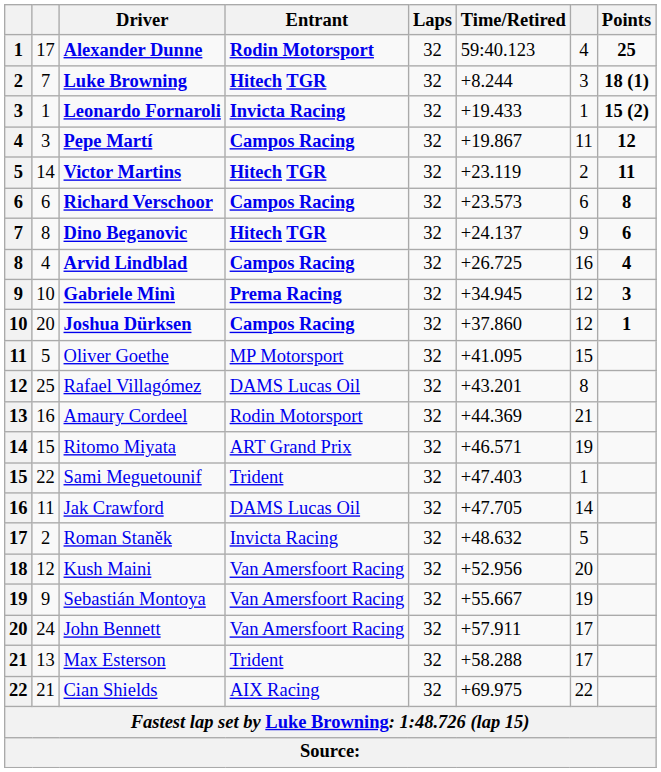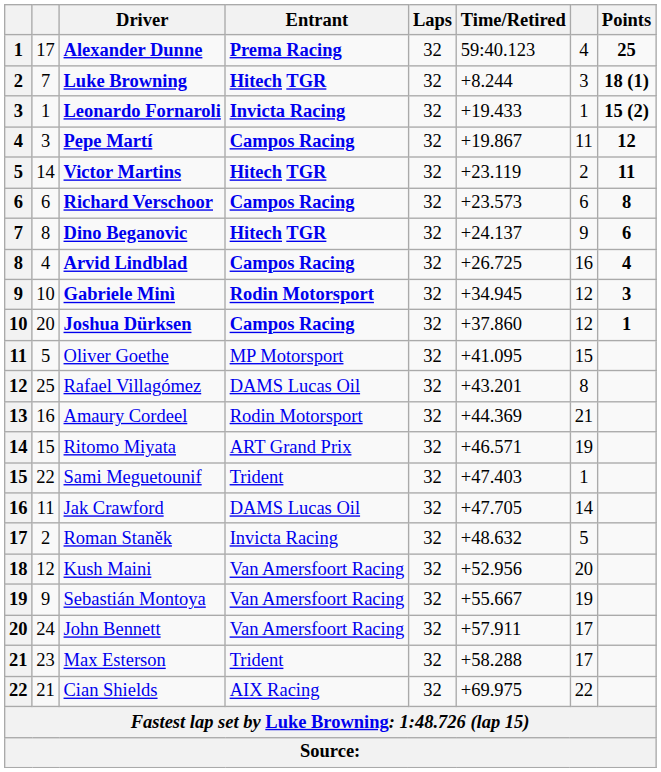Alexander Dunne | Entrant: Rodin Motorsport -> Prema Racing
Gabriele Minì | Entrant: Prema Racing -> Rodin Motorsport
Max Esterson | column 2: 13 -> 23
